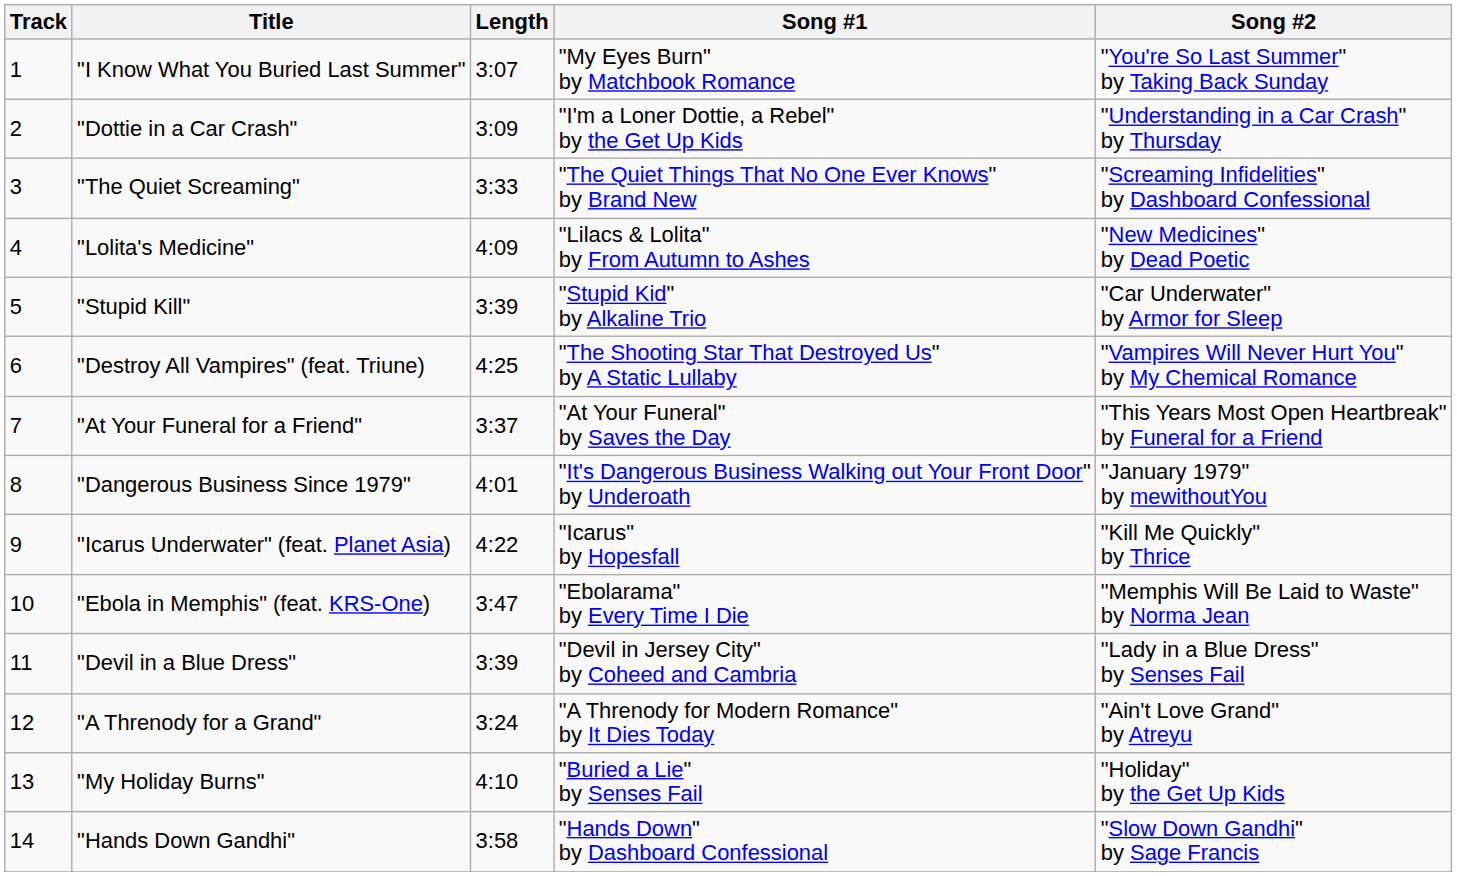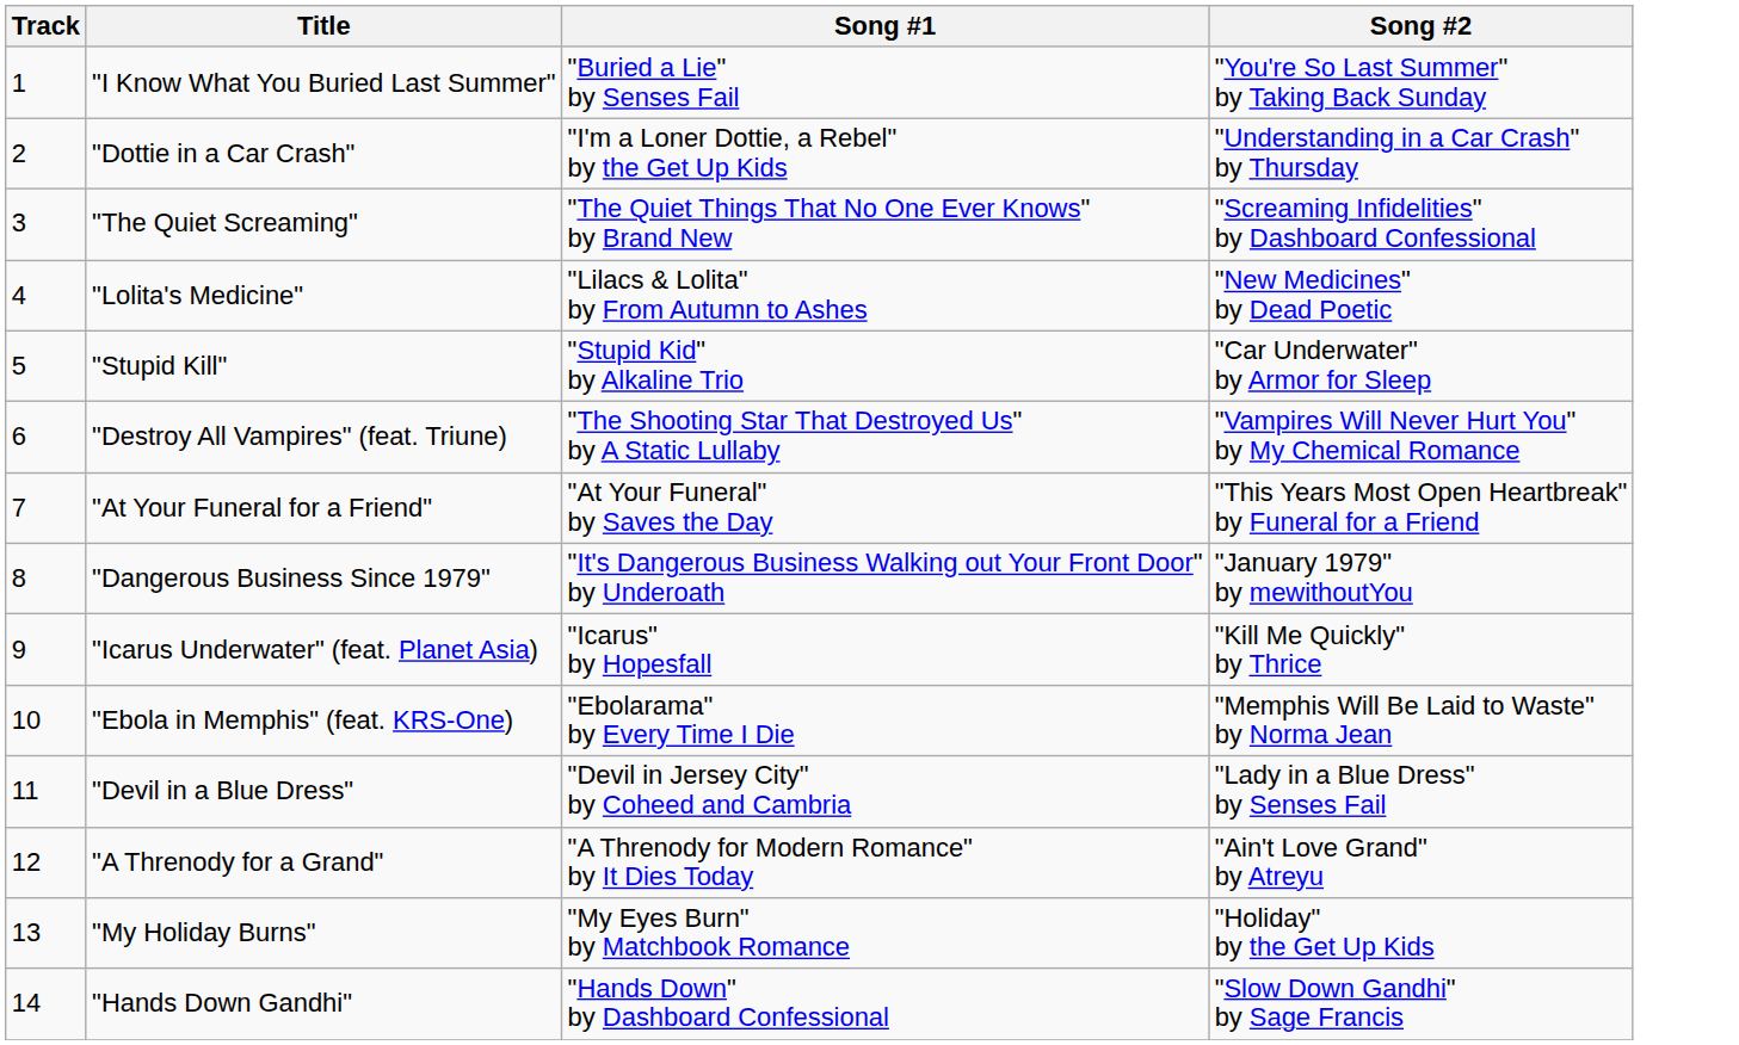- column: Length | 3:07 | 3:09 | 3:33 | 4:09 | 3:39 | 4:25 | 3:37 | 4:01 | 4:22 | 3:47 | 3:39 | 3:24 | 4:10 | 3:58
"I Know What You Buried Last Summer" | Song #1: "My Eyes Burn" by Matchbook Romance -> "Buried a Lie" by Senses Fail
"My Holiday Burns" | Song #1: "Buried a Lie" by Senses Fail -> "My Eyes Burn" by Matchbook Romance
